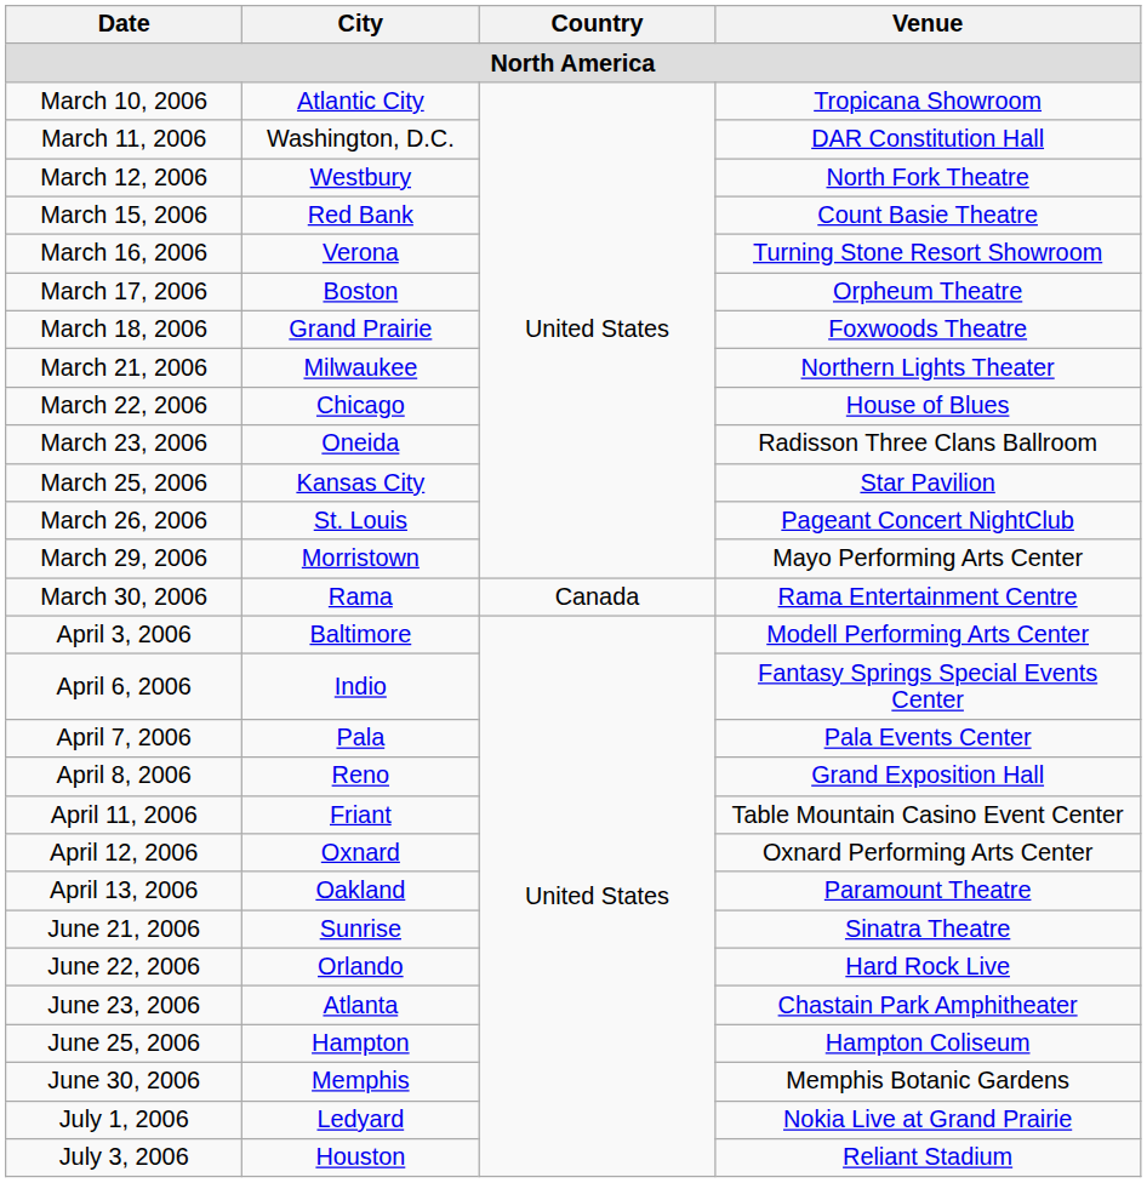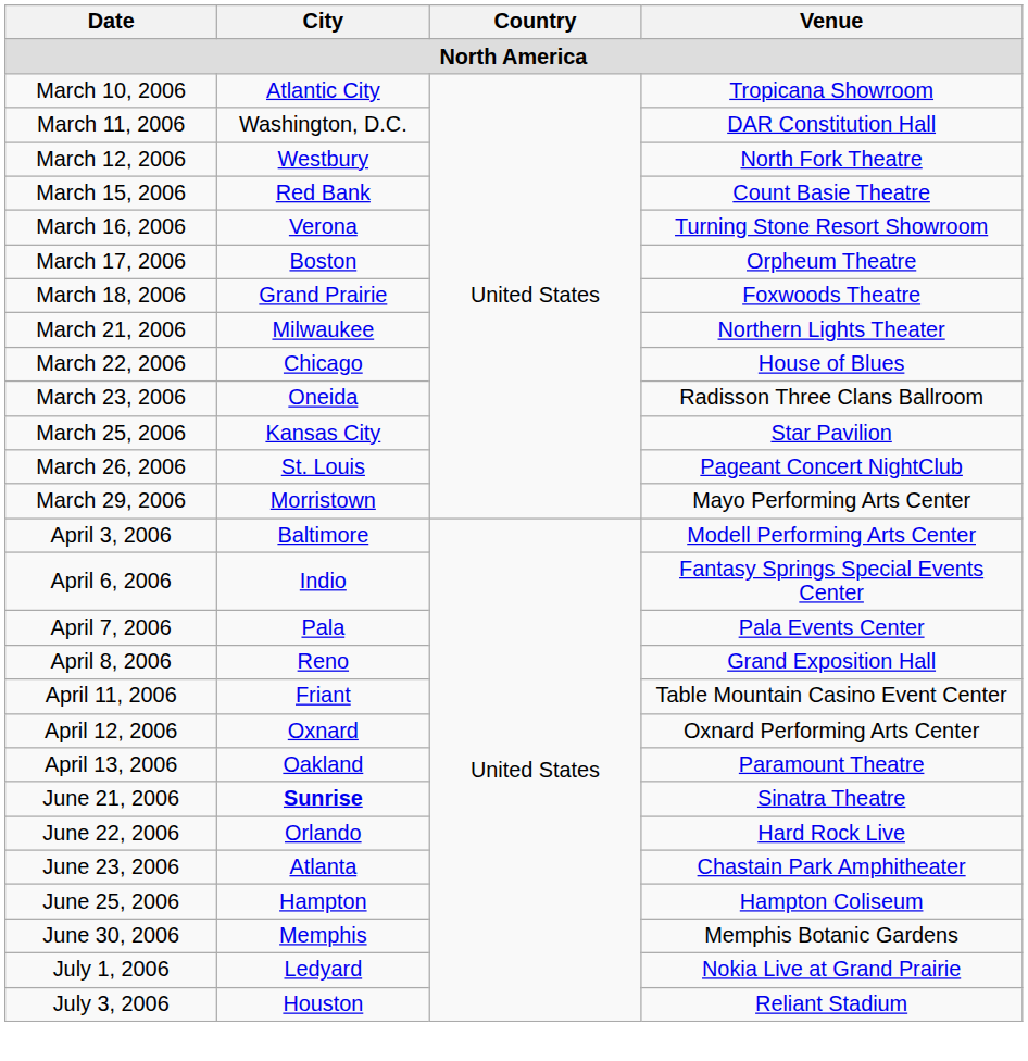- row: March 30, 2006 | Rama | Canada | Rama Entertainment Centre
June 21, 2006 | City: normal -> bold
